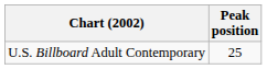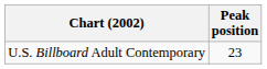U.S. Billboard Adult Contemporary | Peak position: 25 -> 23
